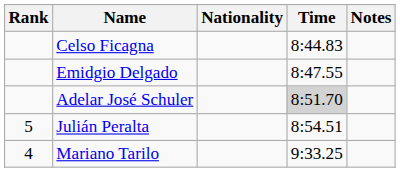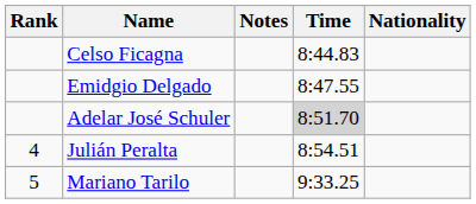columns swapped: Nationality <-> Notes
Julián Peralta | Rank: 5 -> 4
Mariano Tarilo | Rank: 4 -> 5
